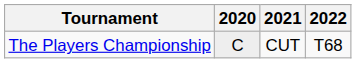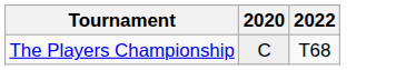- column: 2021 | CUT
